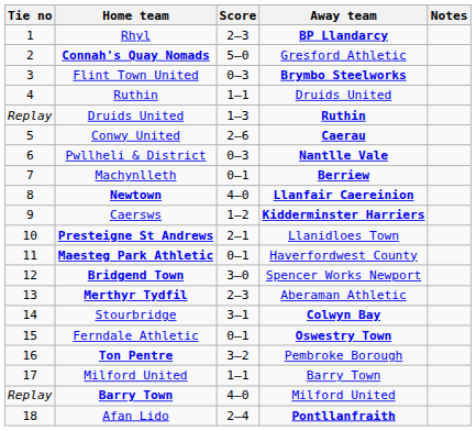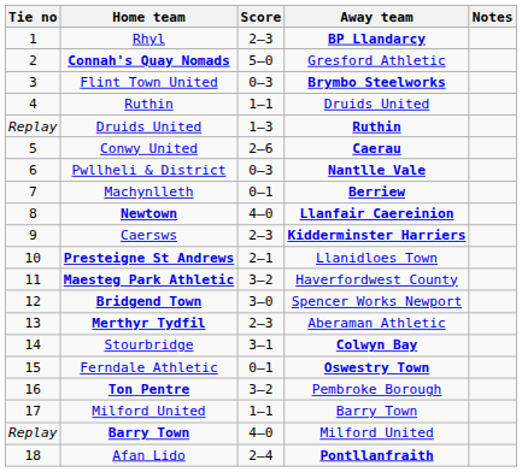Caersws | Score: 1–2 -> 2–3
Maesteg Park Athletic | Score: 0–1 -> 3–2
